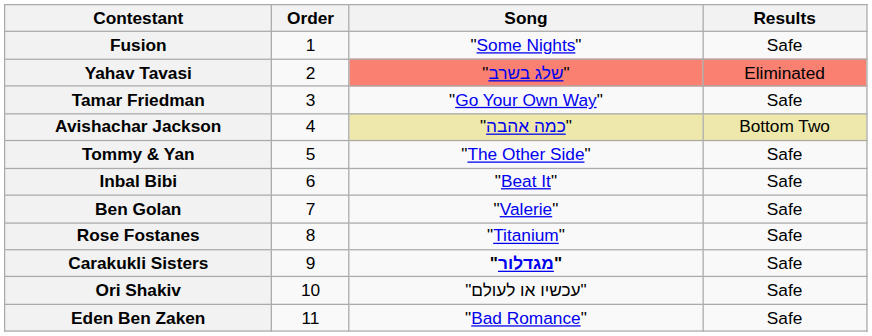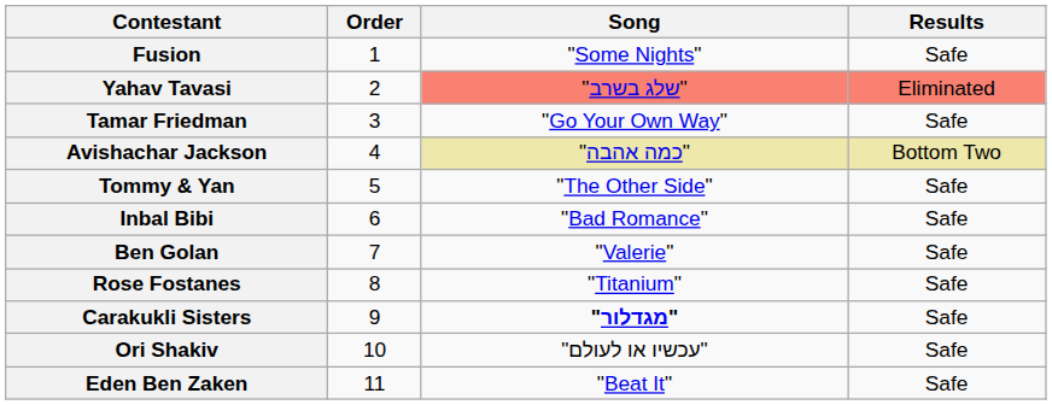Inbal Bibi | Song: "Beat It" -> "Bad Romance"
Eden Ben Zaken | Song: "Bad Romance" -> "Beat It"
